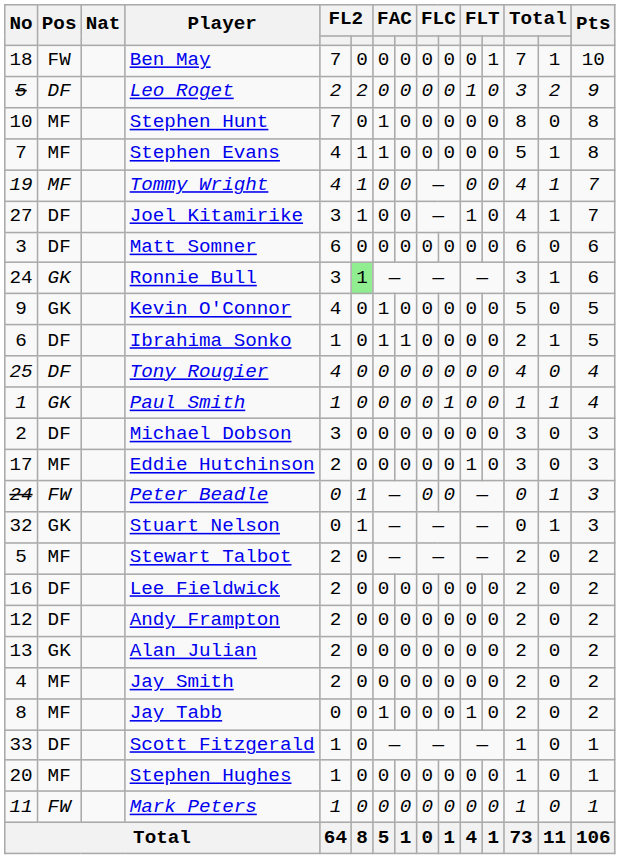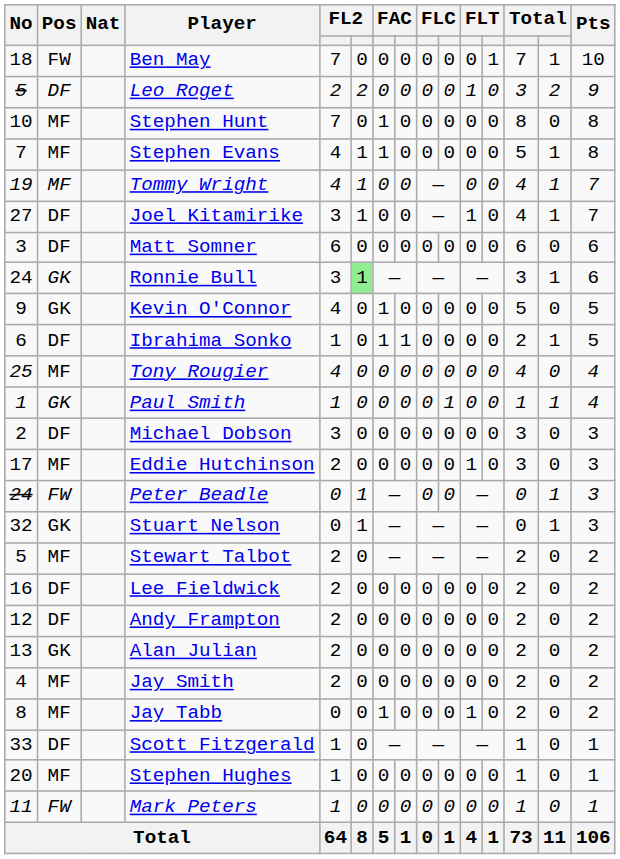Tony Rougier | Pos: DF -> MF
